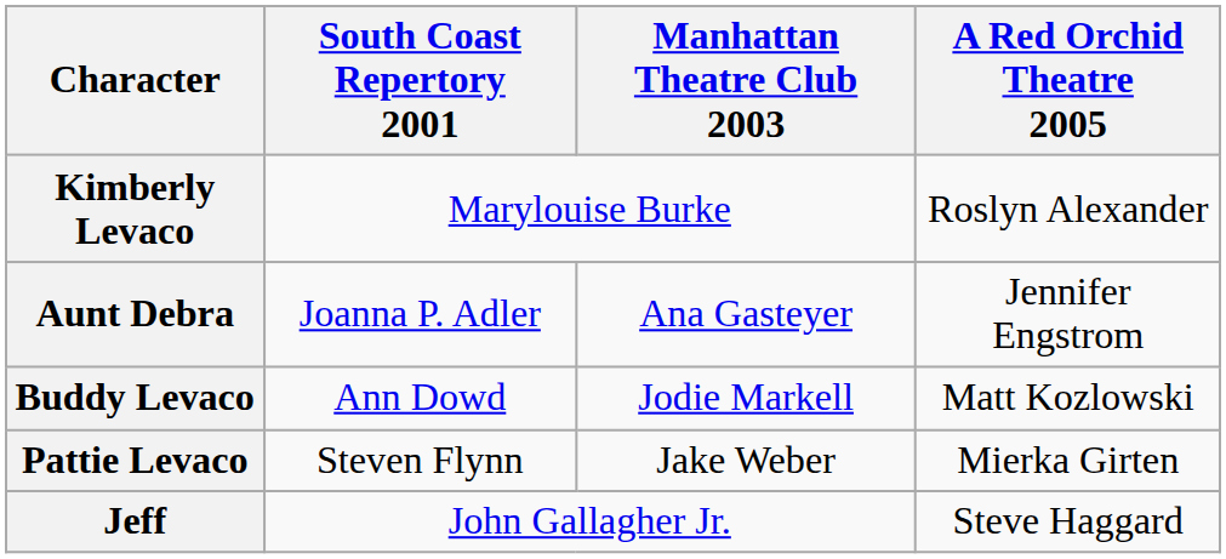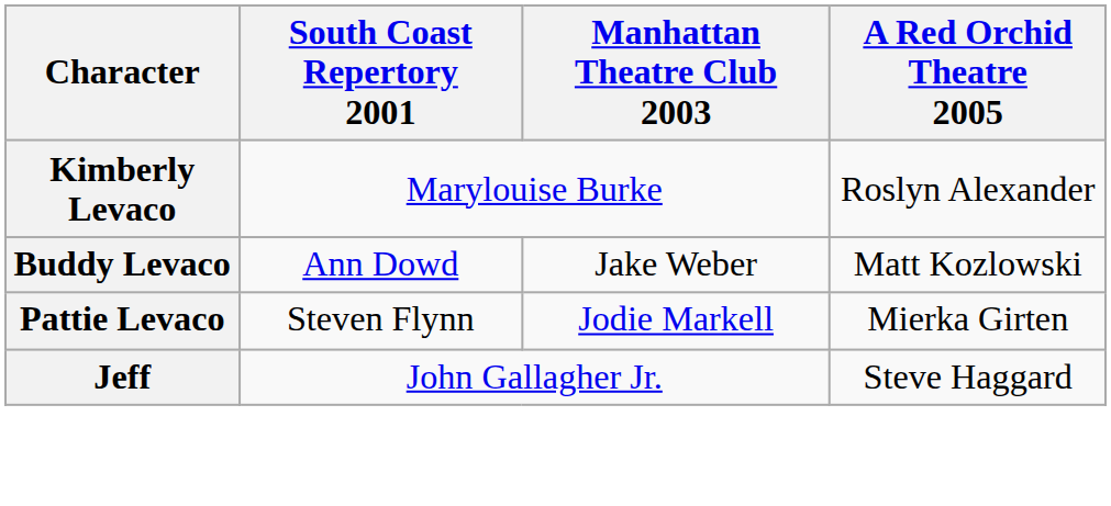- row: Aunt Debra | Joanna P. Adler | Ana Gasteyer | Jennifer Engstrom
Buddy Levaco | Manhattan Theatre Club 2003: Jodie Markell -> Jake Weber
Pattie Levaco | Manhattan Theatre Club 2003: Jake Weber -> Jodie Markell
